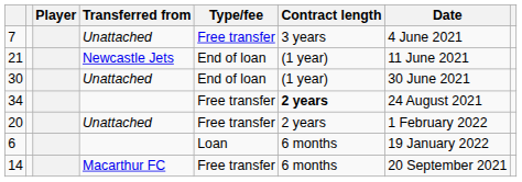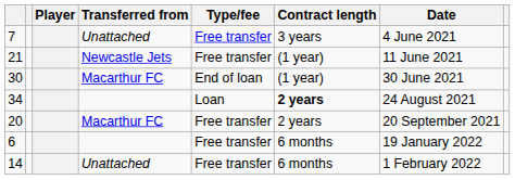21 | Type/fee: End of loan -> Free transfer
30 | Transferred from: Unattached -> Macarthur FC
34 | Type/fee: Free transfer -> Loan
20 | Transferred from: Unattached -> Macarthur FC
20 | Date: 1 February 2022 -> 20 September 2021
6 | Type/fee: Loan -> Free transfer
14 | Transferred from: Macarthur FC -> Unattached
14 | Date: 20 September 2021 -> 1 February 2022
